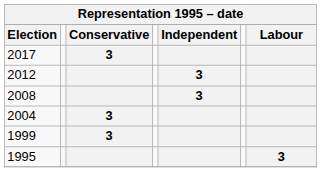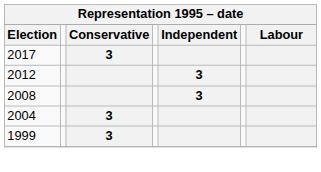- row: 1995 | 3
